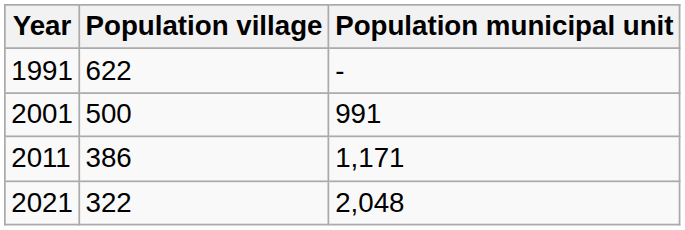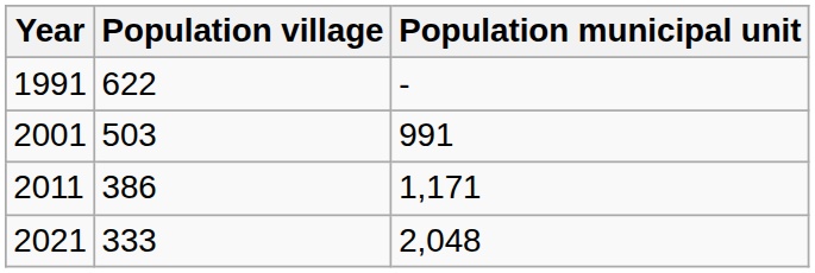2001 | Population village: 500 -> 503
2021 | Population village: 322 -> 333
